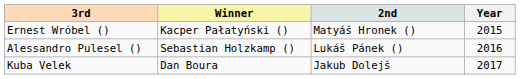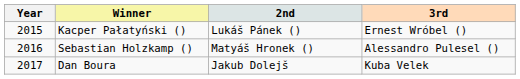columns swapped: Year <-> 3rd
Kacper Pałatyński () | 2nd: Matyáš Hronek () -> Lukáš Pánek ()
Sebastian Holzkamp () | 2nd: Lukáš Pánek () -> Matyáš Hronek ()
